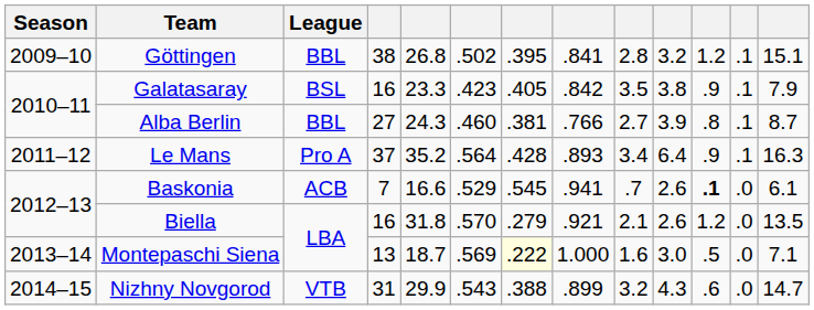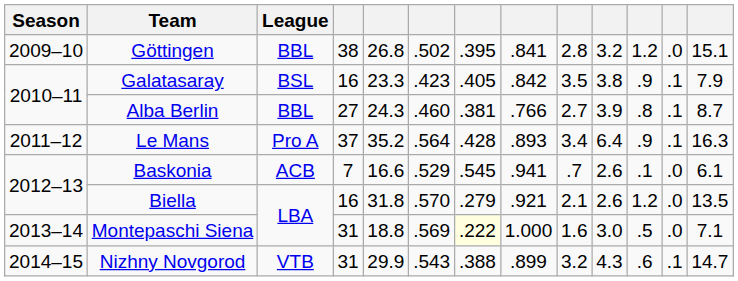Göttingen | column 12: .1 -> .0
Baskonia | column 11: bold -> normal
Montepaschi Siena | column 4: 13 -> 31
Montepaschi Siena | column 5: 18.7 -> 18.8
Nizhny Novgorod | column 12: .0 -> .1
